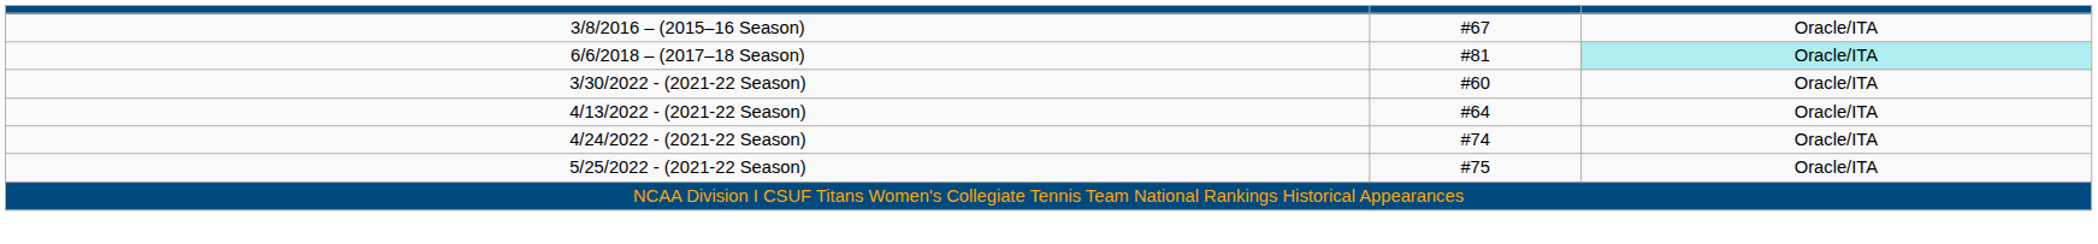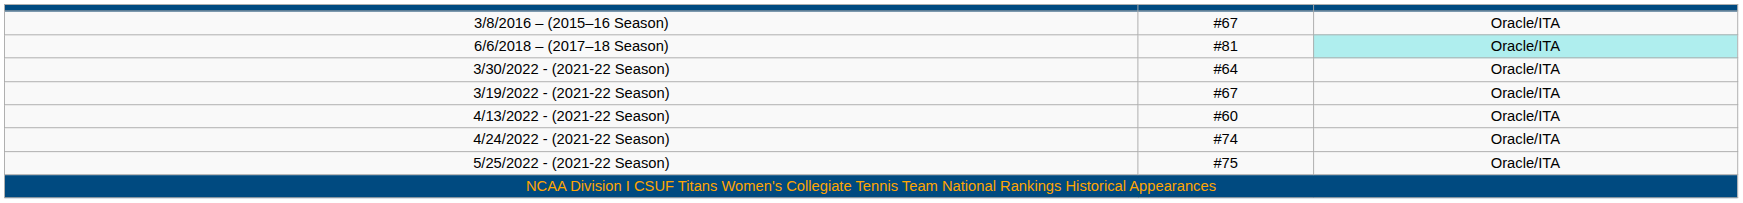3/30/2022 - (2021-22 Season) | column 2: #60 -> #64
+ row: 3/19/2022 - (2021-22 Season) | #67 | Oracle/ITA
4/13/2022 - (2021-22 Season) | column 2: #64 -> #60
